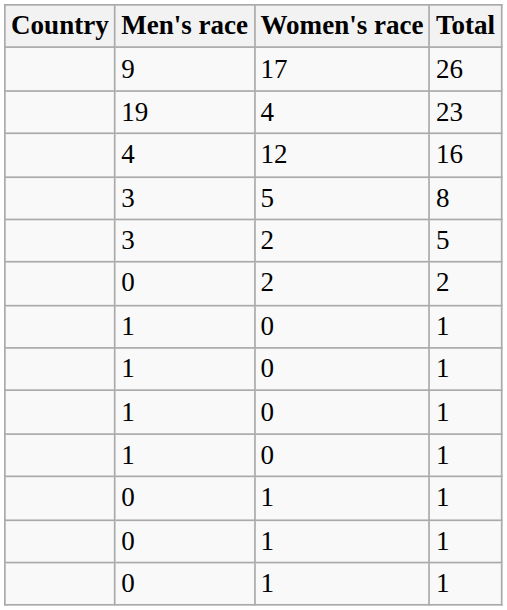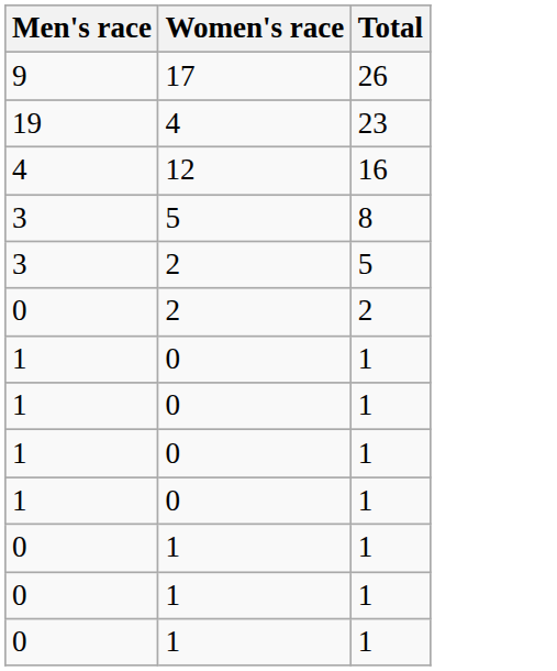- column: Country
